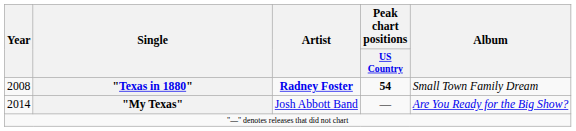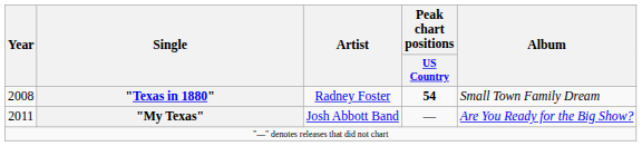"Texas in 1880" | Artist: bold -> normal
"My Texas" | Year: 2014 -> 2011
